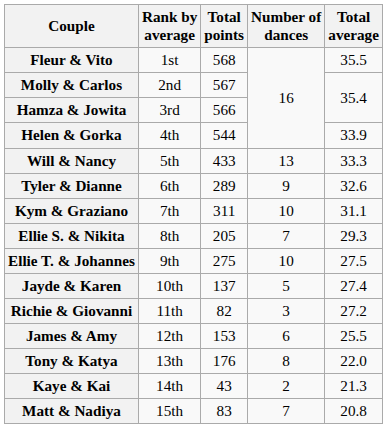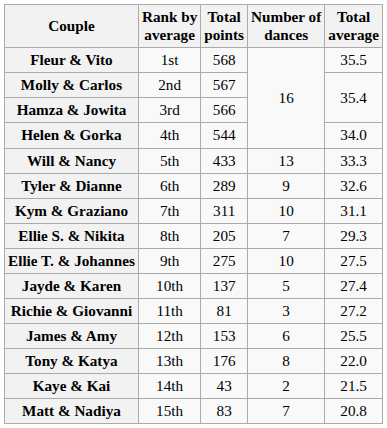Helen & Gorka | Total average: 33.9 -> 34.0
Richie & Giovanni | Total points: 82 -> 81
Kaye & Kai | Total average: 21.3 -> 21.5
